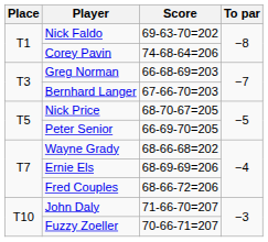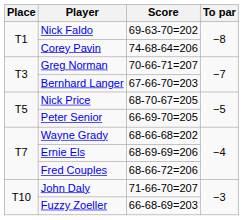Greg Norman | Score: 66-68-69=203 -> 70-66-71=207
Fuzzy Zoeller | Score: 70-66-71=207 -> 66-68-69=203
